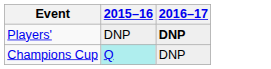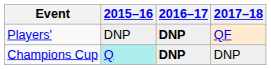+ column: 2017–18 | QF | DNP
Champions Cup | 2016–17: normal -> bold
